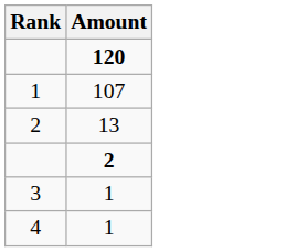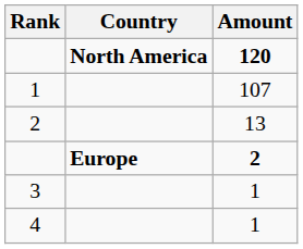+ column: Country | North America | Europe
